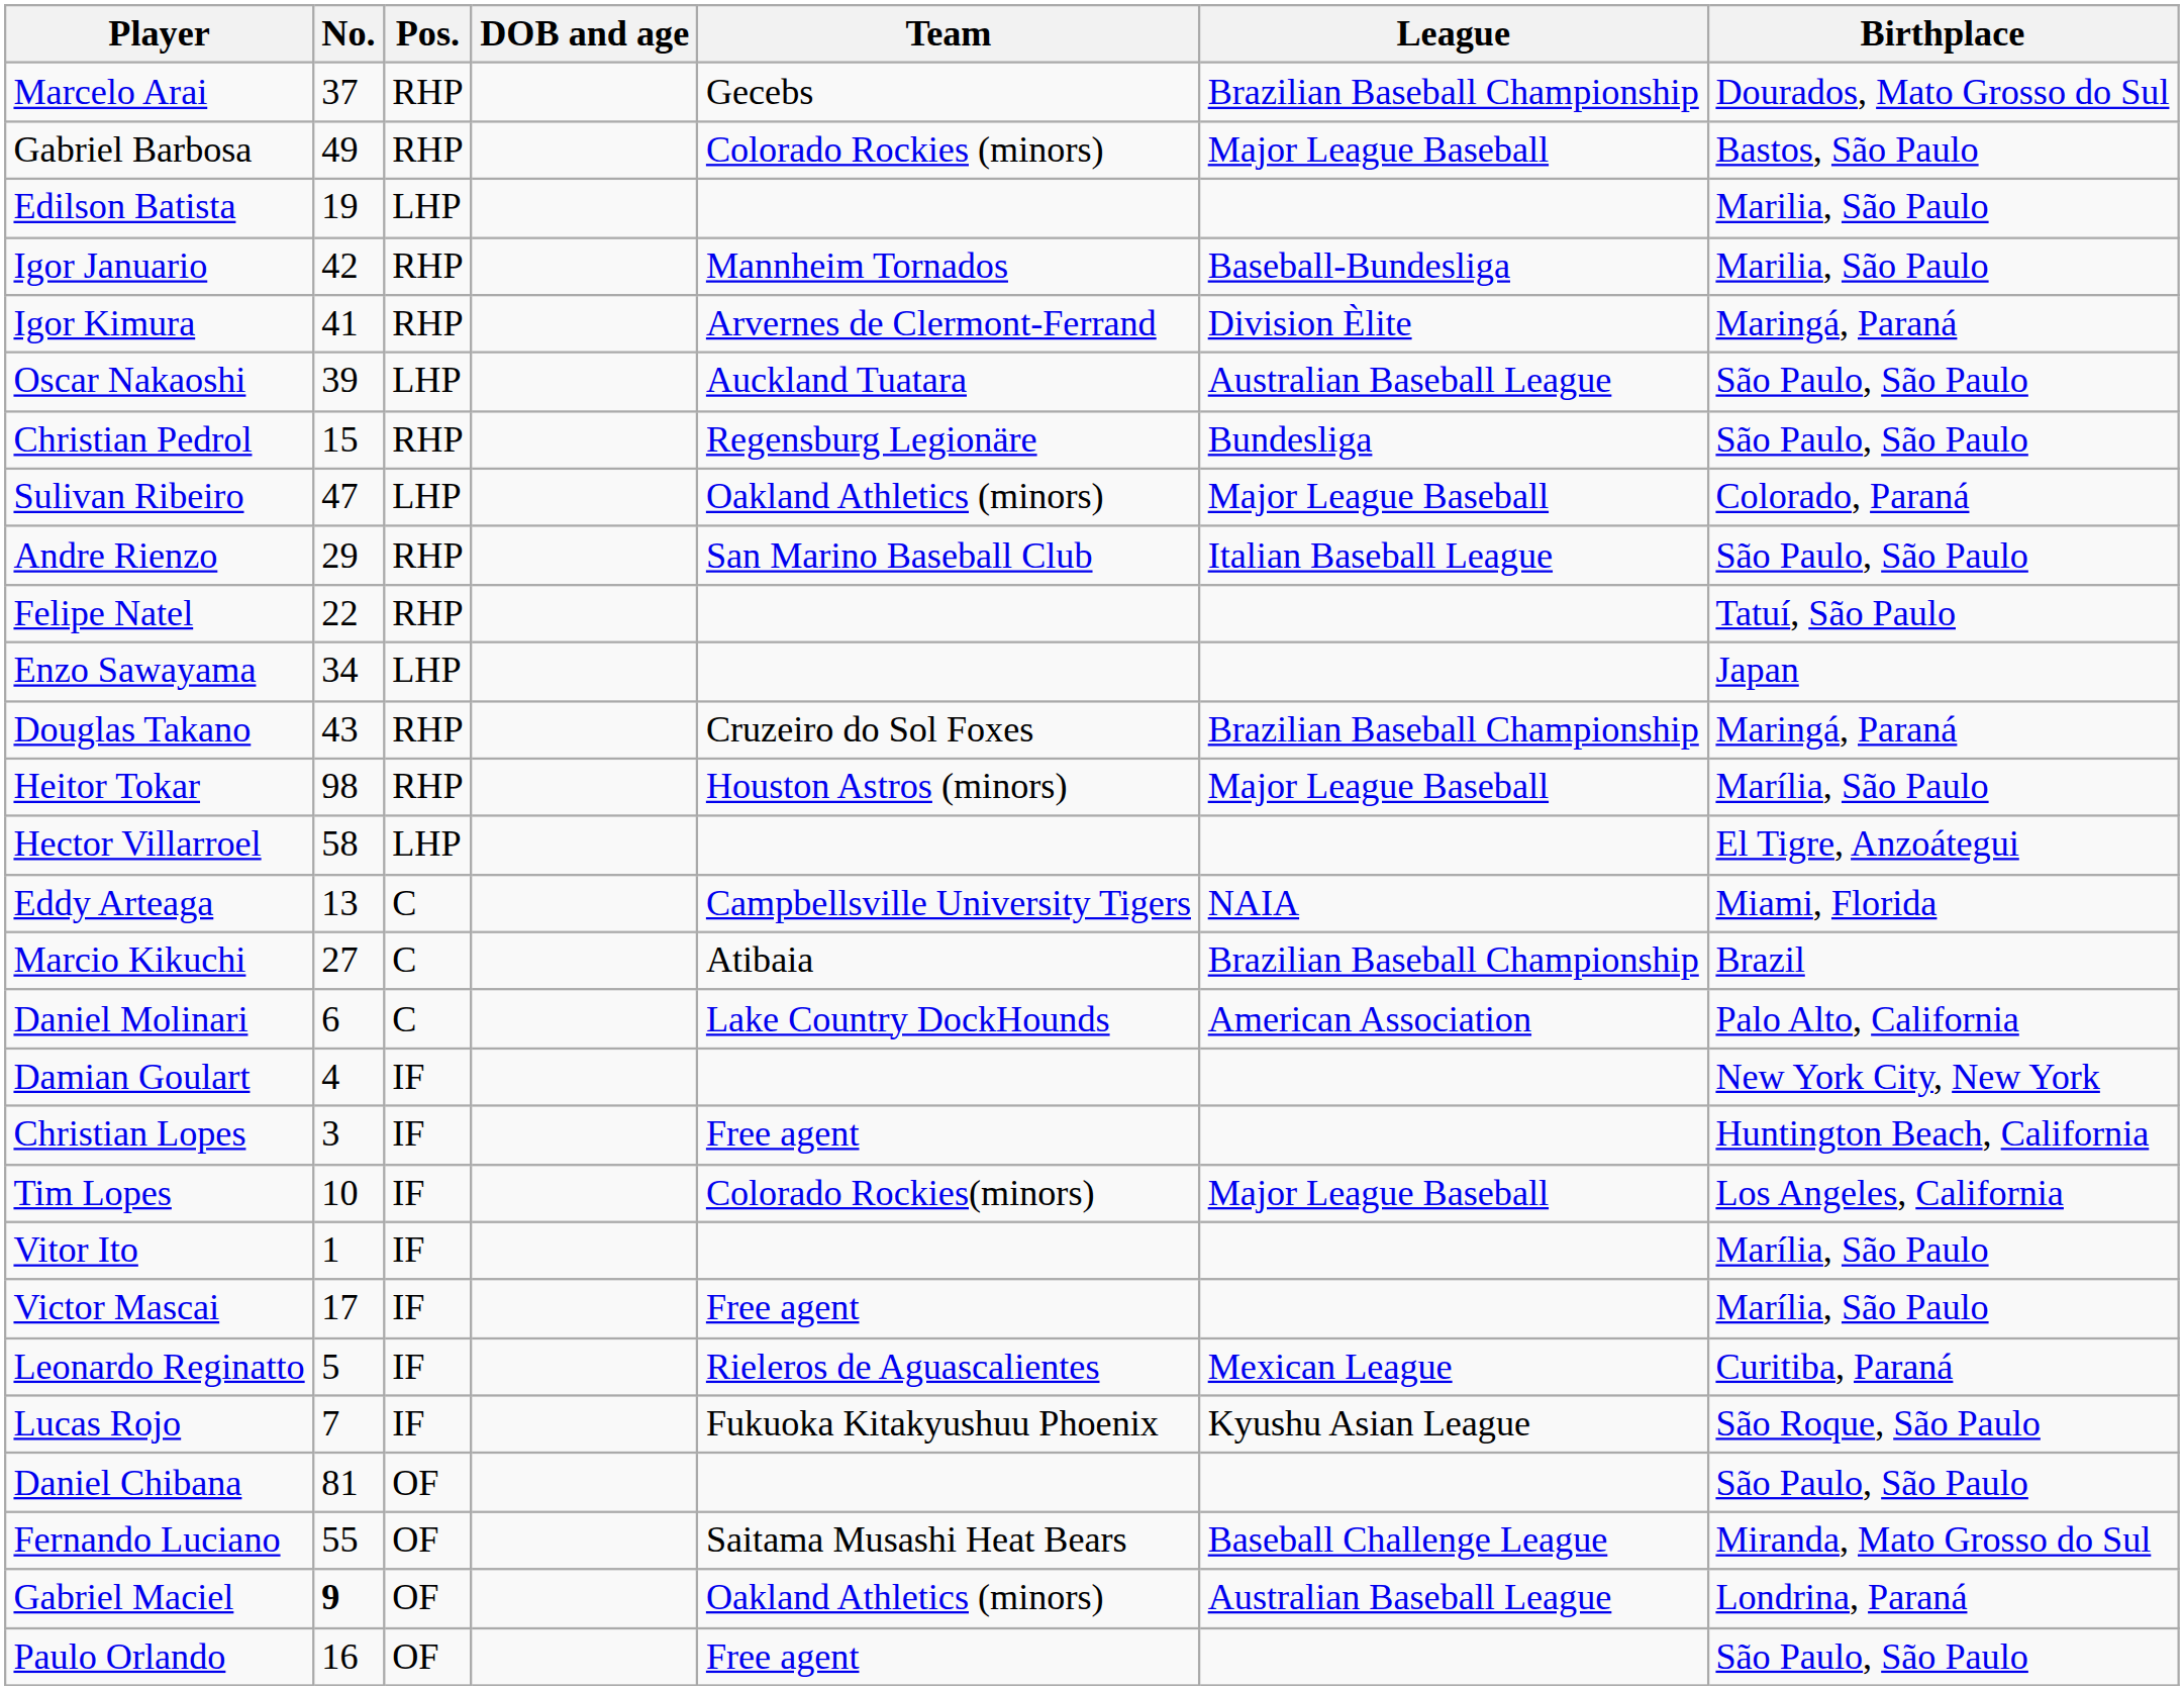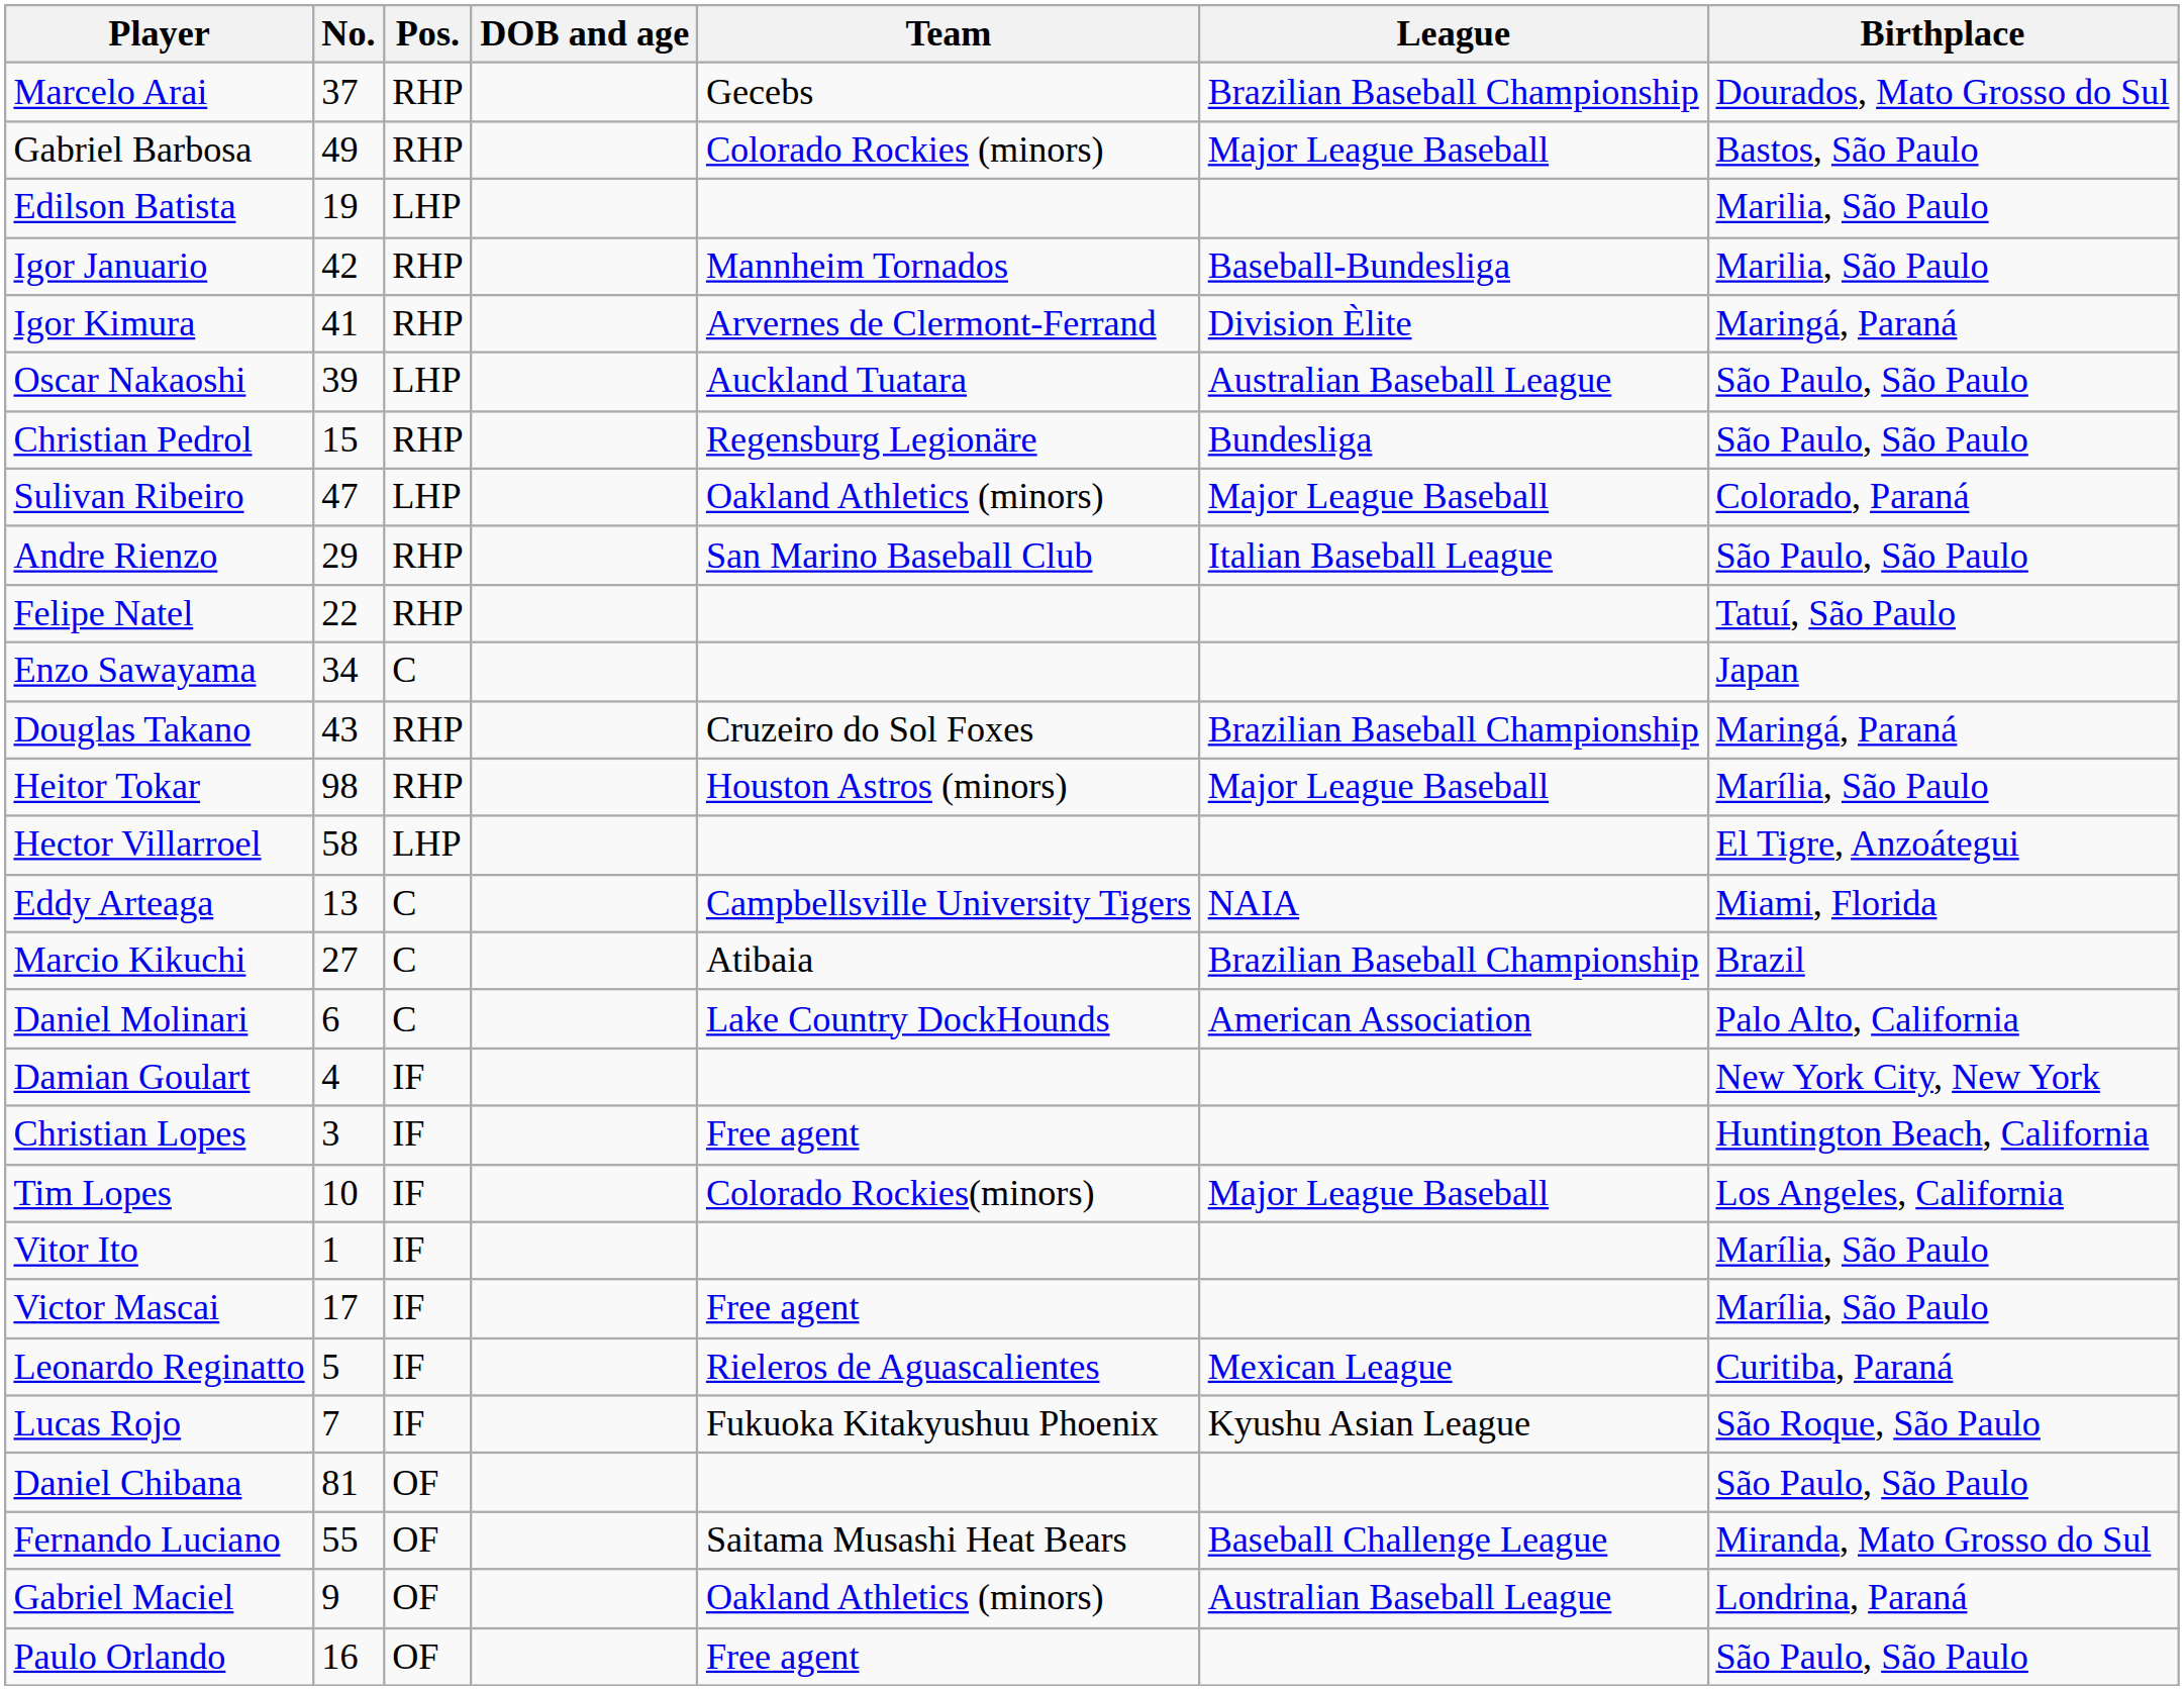Enzo Sawayama | Pos.: LHP -> C
Gabriel Maciel | No.: bold -> normal
